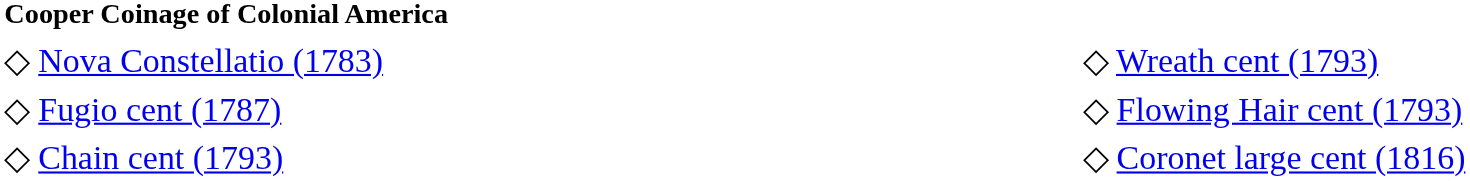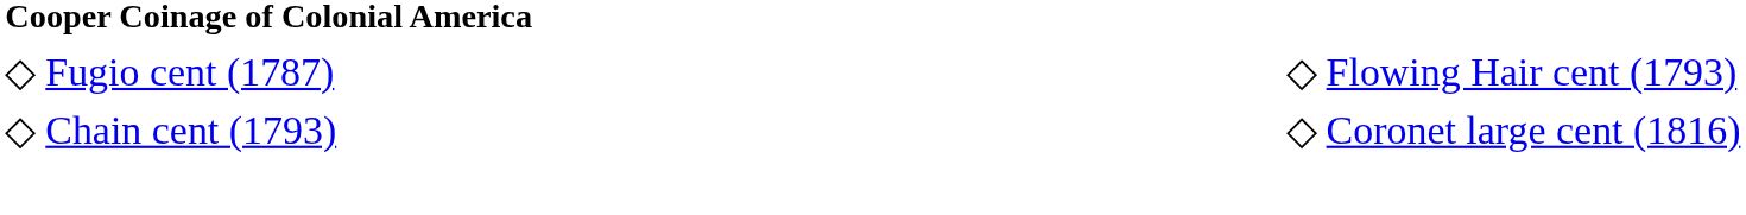- row: ◇ Nova Constellatio (1783) | ◇ Wreath cent (1793)
